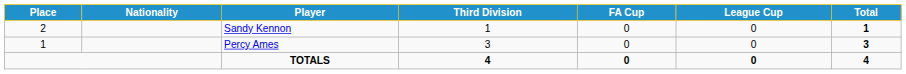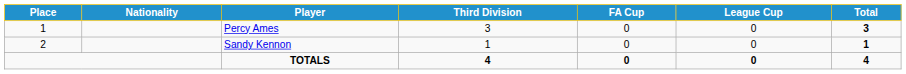rows swapped: Percy Ames <-> Sandy Kennon
